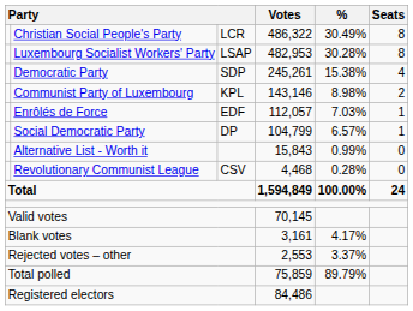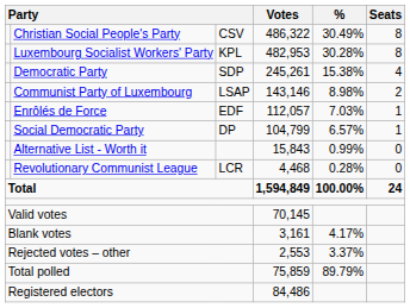Christian Social People's Party | column 3: LCR -> CSV
Luxembourg Socialist Workers' Party | column 3: LSAP -> KPL
Communist Party of Luxembourg | column 3: KPL -> LSAP
Revolutionary Communist League | column 3: CSV -> LCR
